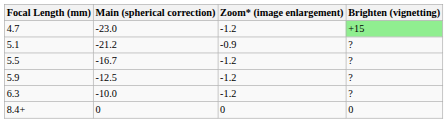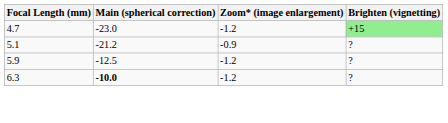- row: 5.5 | -16.7 | -1.2 | ?
6.3 | Main (spherical correction): normal -> bold
- row: 8.4+ | 0 | 0 | 0
